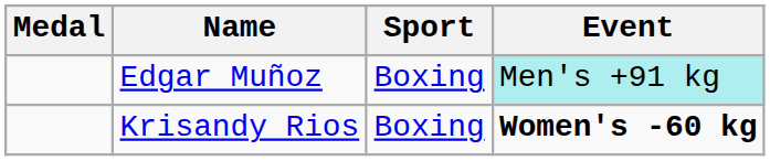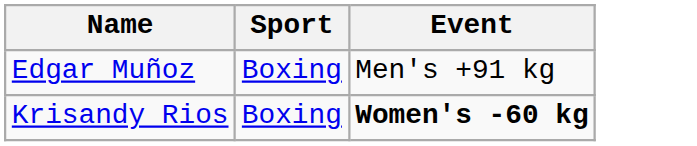- column: Medal
Edgar Muñoz | Event: paleturquoise background -> no background
